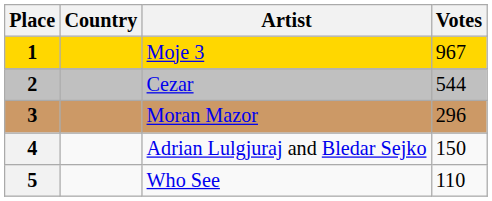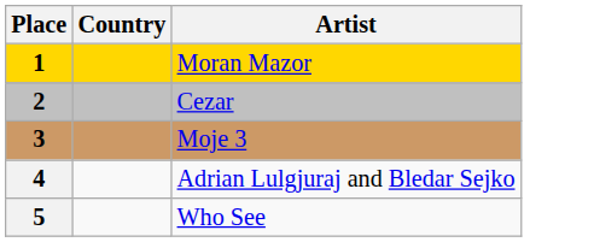- column: Votes | 967 | 544 | 296 | 150 | 110
1 | Artist: Moje 3 -> Moran Mazor
3 | Artist: Moran Mazor -> Moje 3
